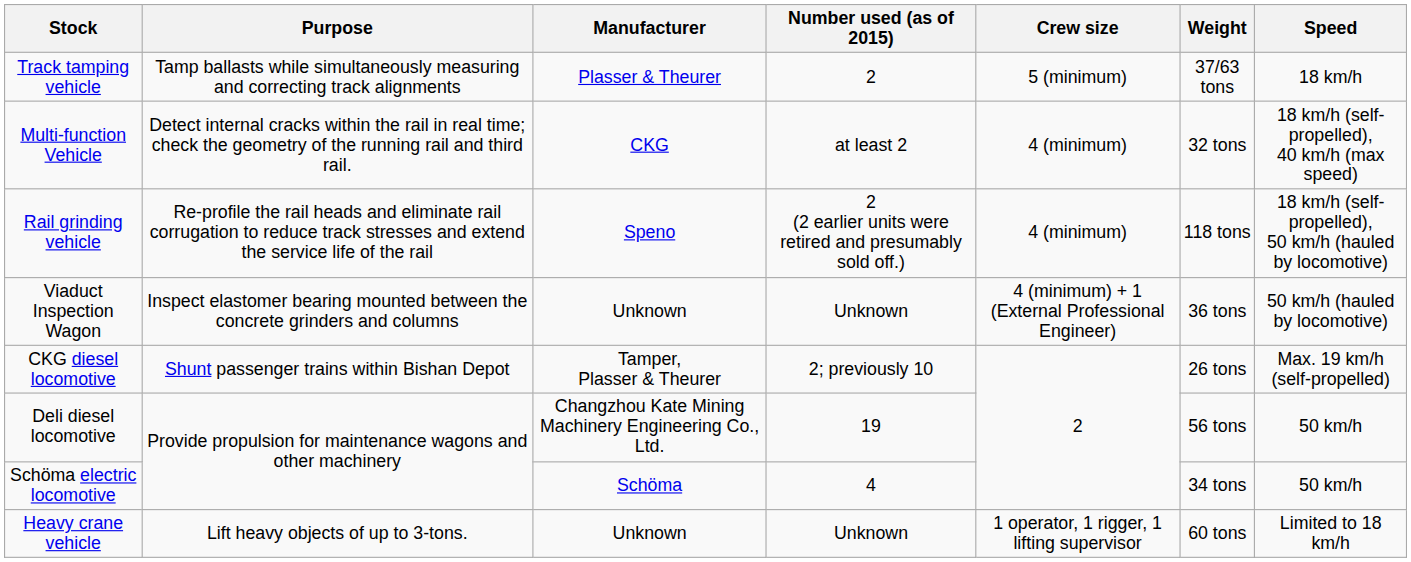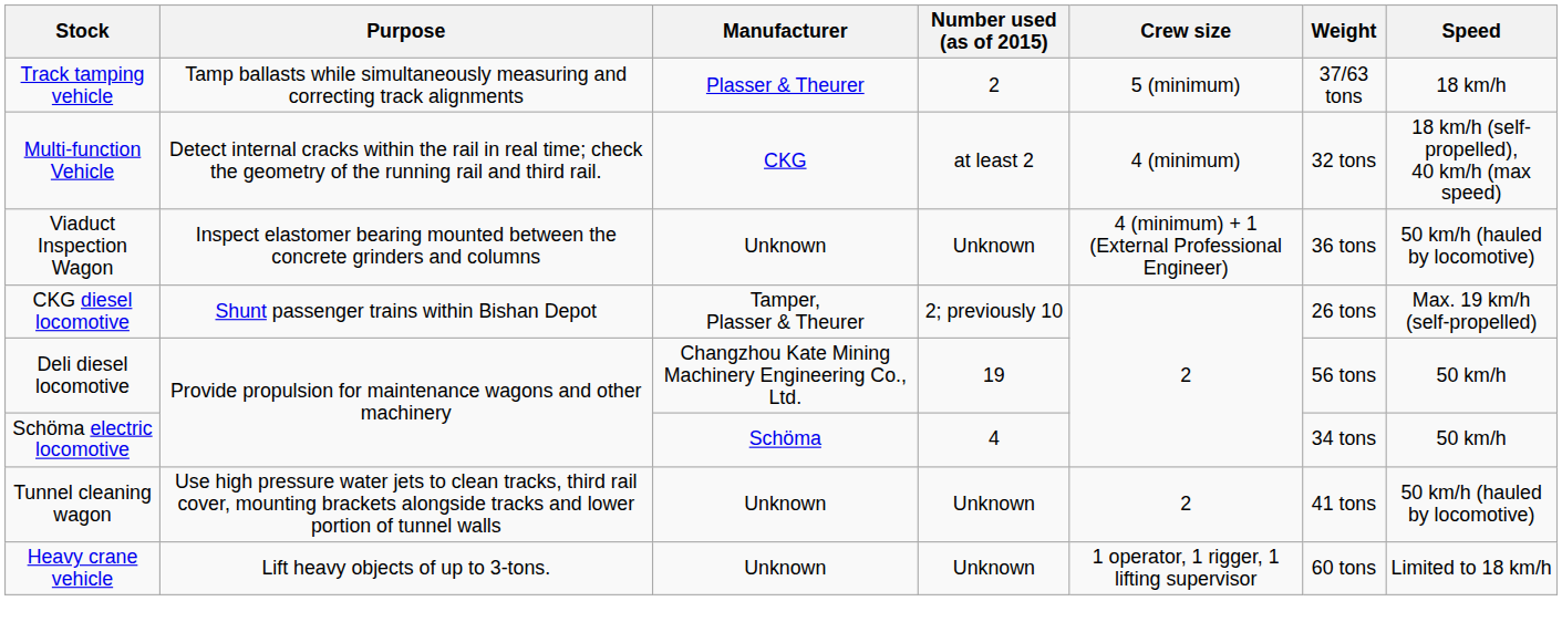- row: Rail grinding vehicle | Re-profile the rail heads and eliminate rail corrugation to reduce track stresses and extend the service life of the rail | Speno | 2 (2 earlier units were retired and presumably sold off.) | 4 (minimum) | 118 tons | 18 km/h (self-propelled), 50 km/h (hauled by locomotive)
+ row: Tunnel cleaning wagon | Use high pressure water jets to clean tracks, third rail cover, mounting brackets alongside tracks and lower portion of tunnel walls | Unknown | Unknown | 2 | 41 tons | 50 km/h (hauled by locomotive)
